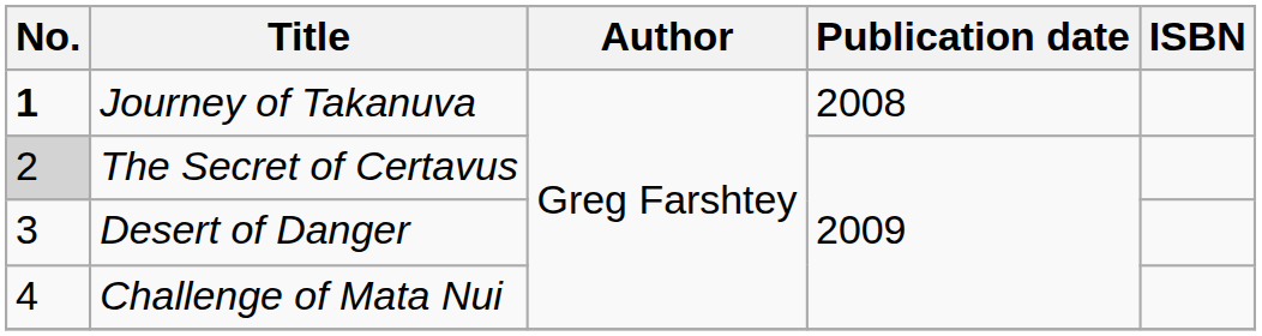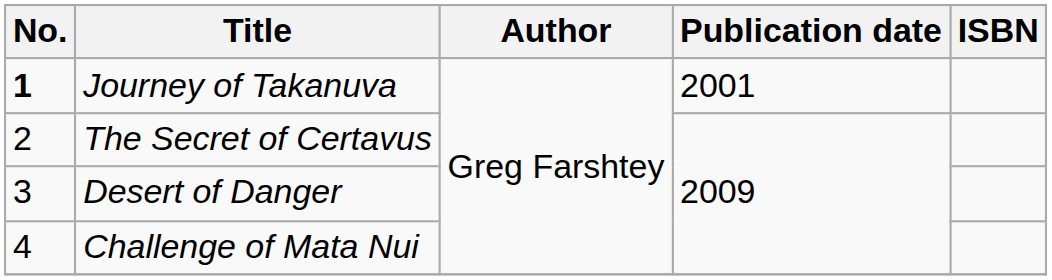Journey of Takanuva | Publication date: 2008 -> 2001
The Secret of Certavus | No.: lightgrey background -> no background
